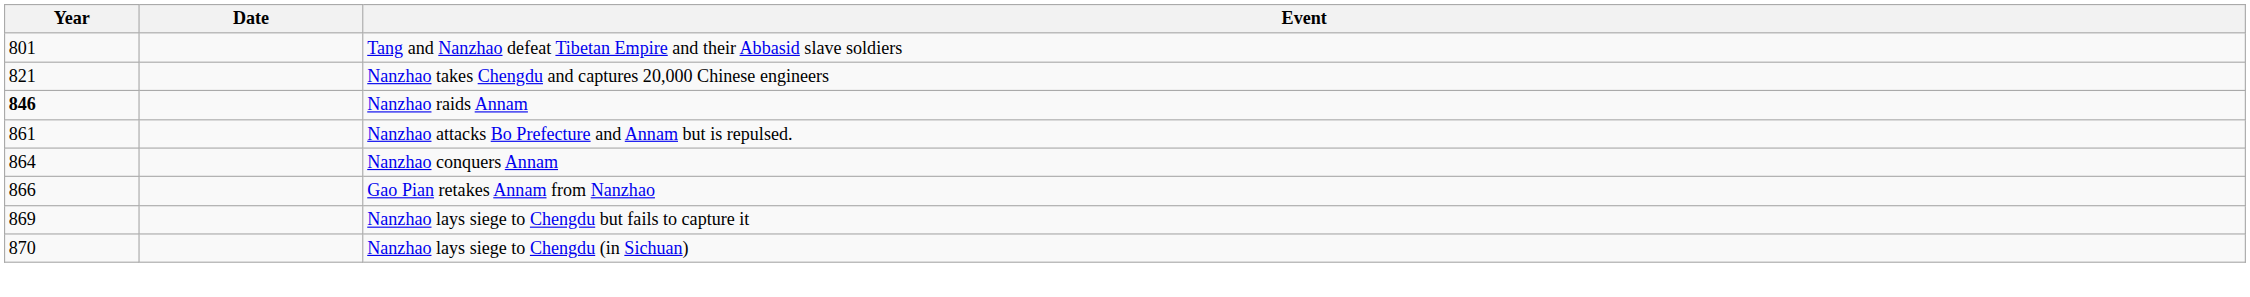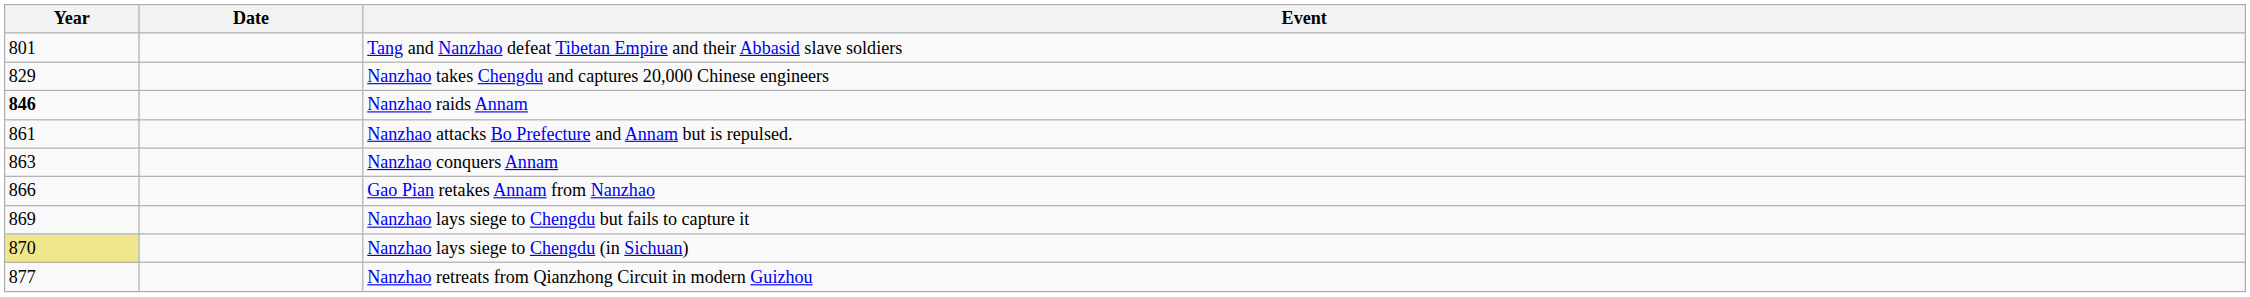Nanzhao takes Chengdu and captures 20,000 Chinese engineers | Year: 821 -> 829
Nanzhao conquers Annam | Year: 864 -> 863
Nanzhao lays siege to Chengdu (in Sichuan) | Year: no background -> khaki background
+ row: 877 | Nanzhao retreats from Qianzhong Circuit in modern Guizhou
